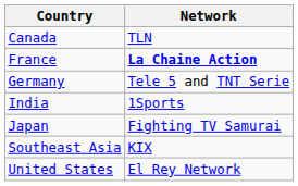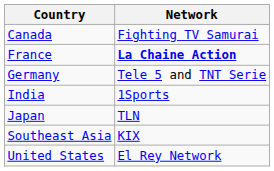Canada | Network: TLN -> Fighting TV Samurai
Japan | Network: Fighting TV Samurai -> TLN
